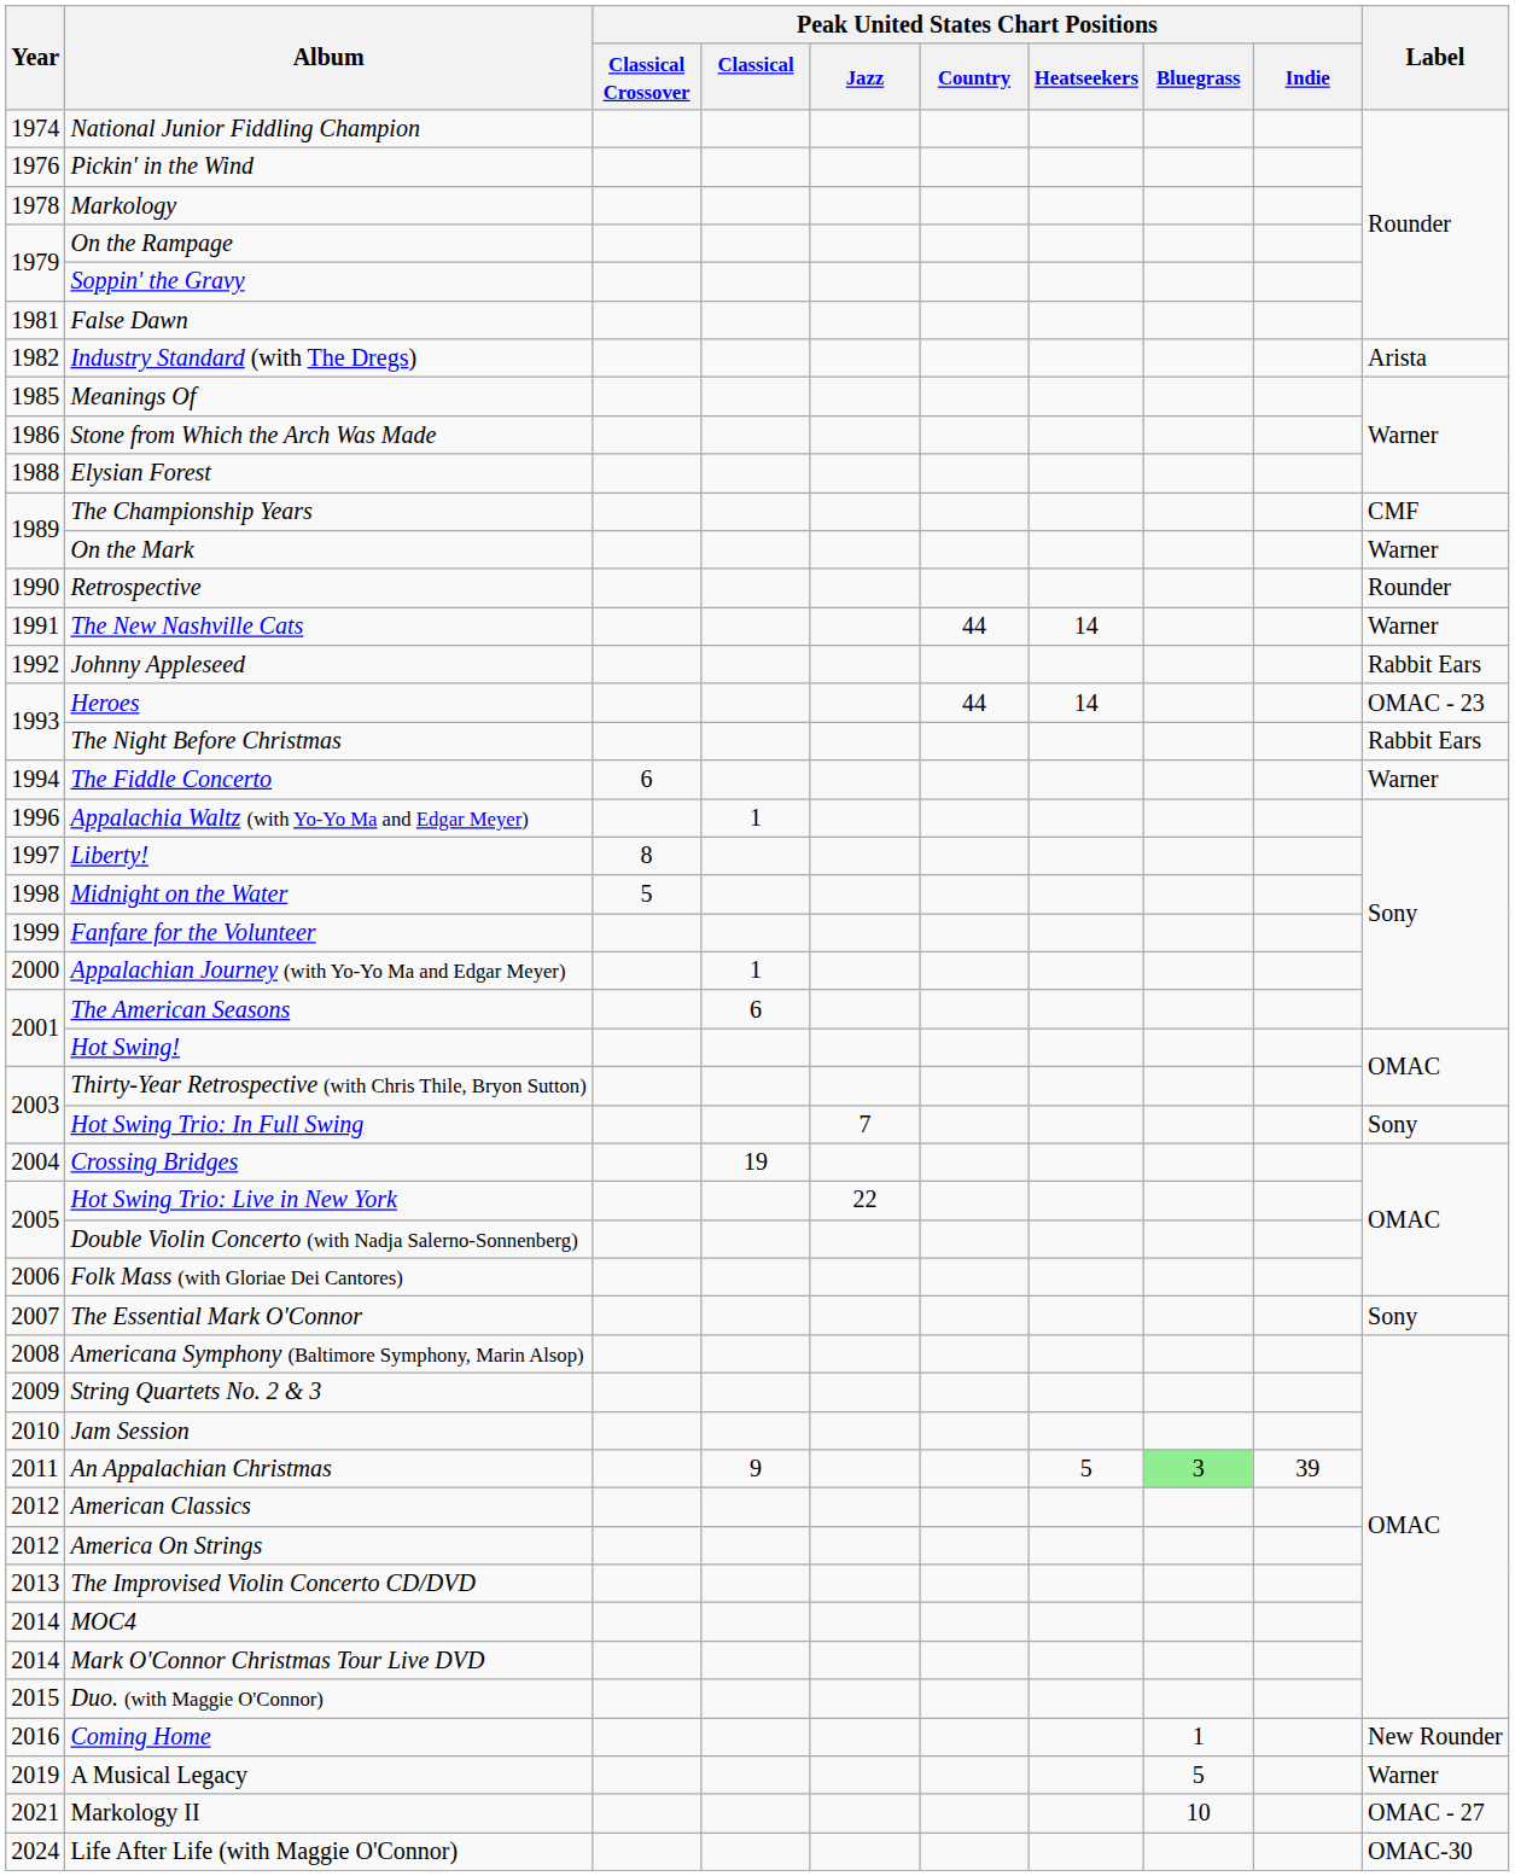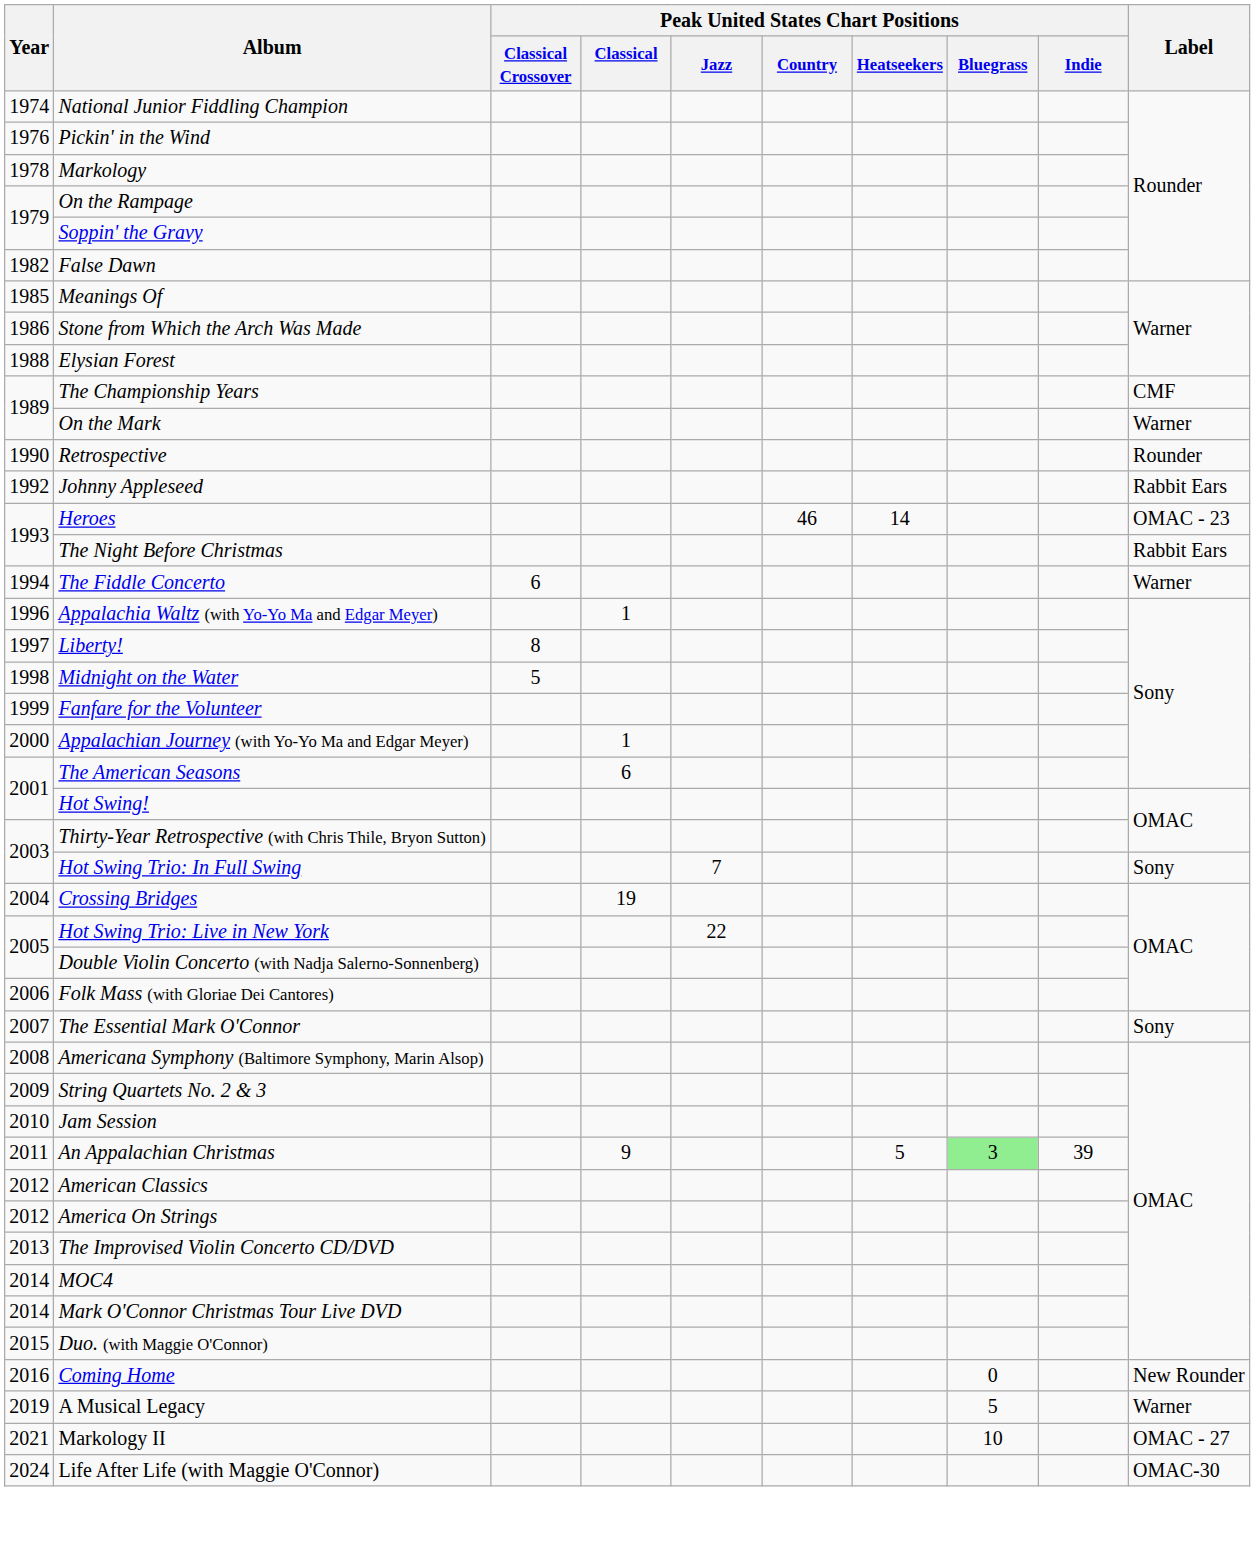False Dawn | Year: 1981 -> 1982
- row: 1982 | Industry Standard (with The Dregs) | Arista
- row: 1991 | The New Nashville Cats | 44 | 14 | Warner
Heroes | Peak United States Chart Positions / Country: 44 -> 46
Coming Home | Peak United States Chart Positions / Bluegrass: 1 -> 0
